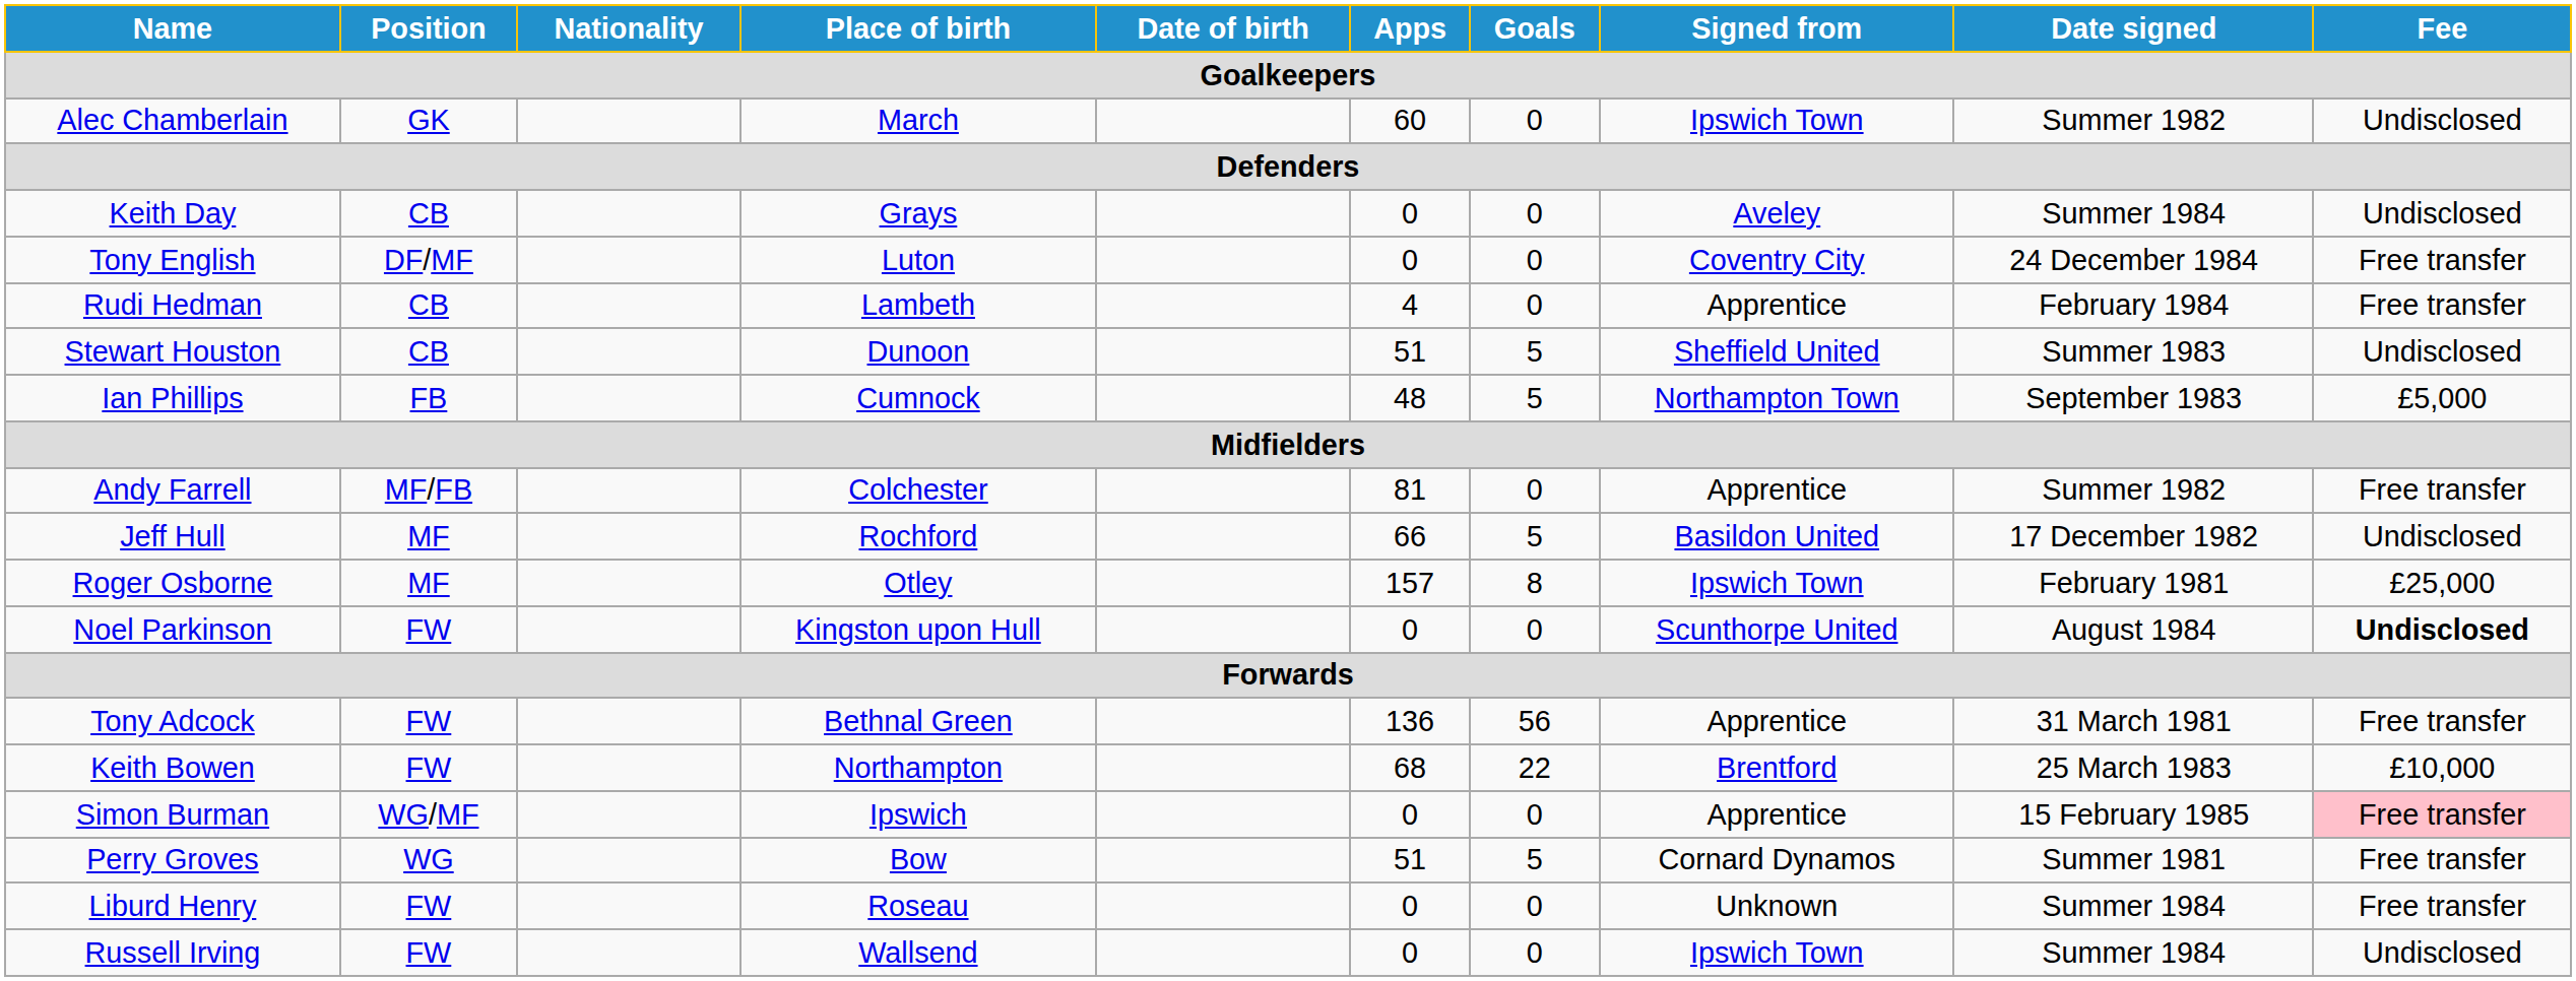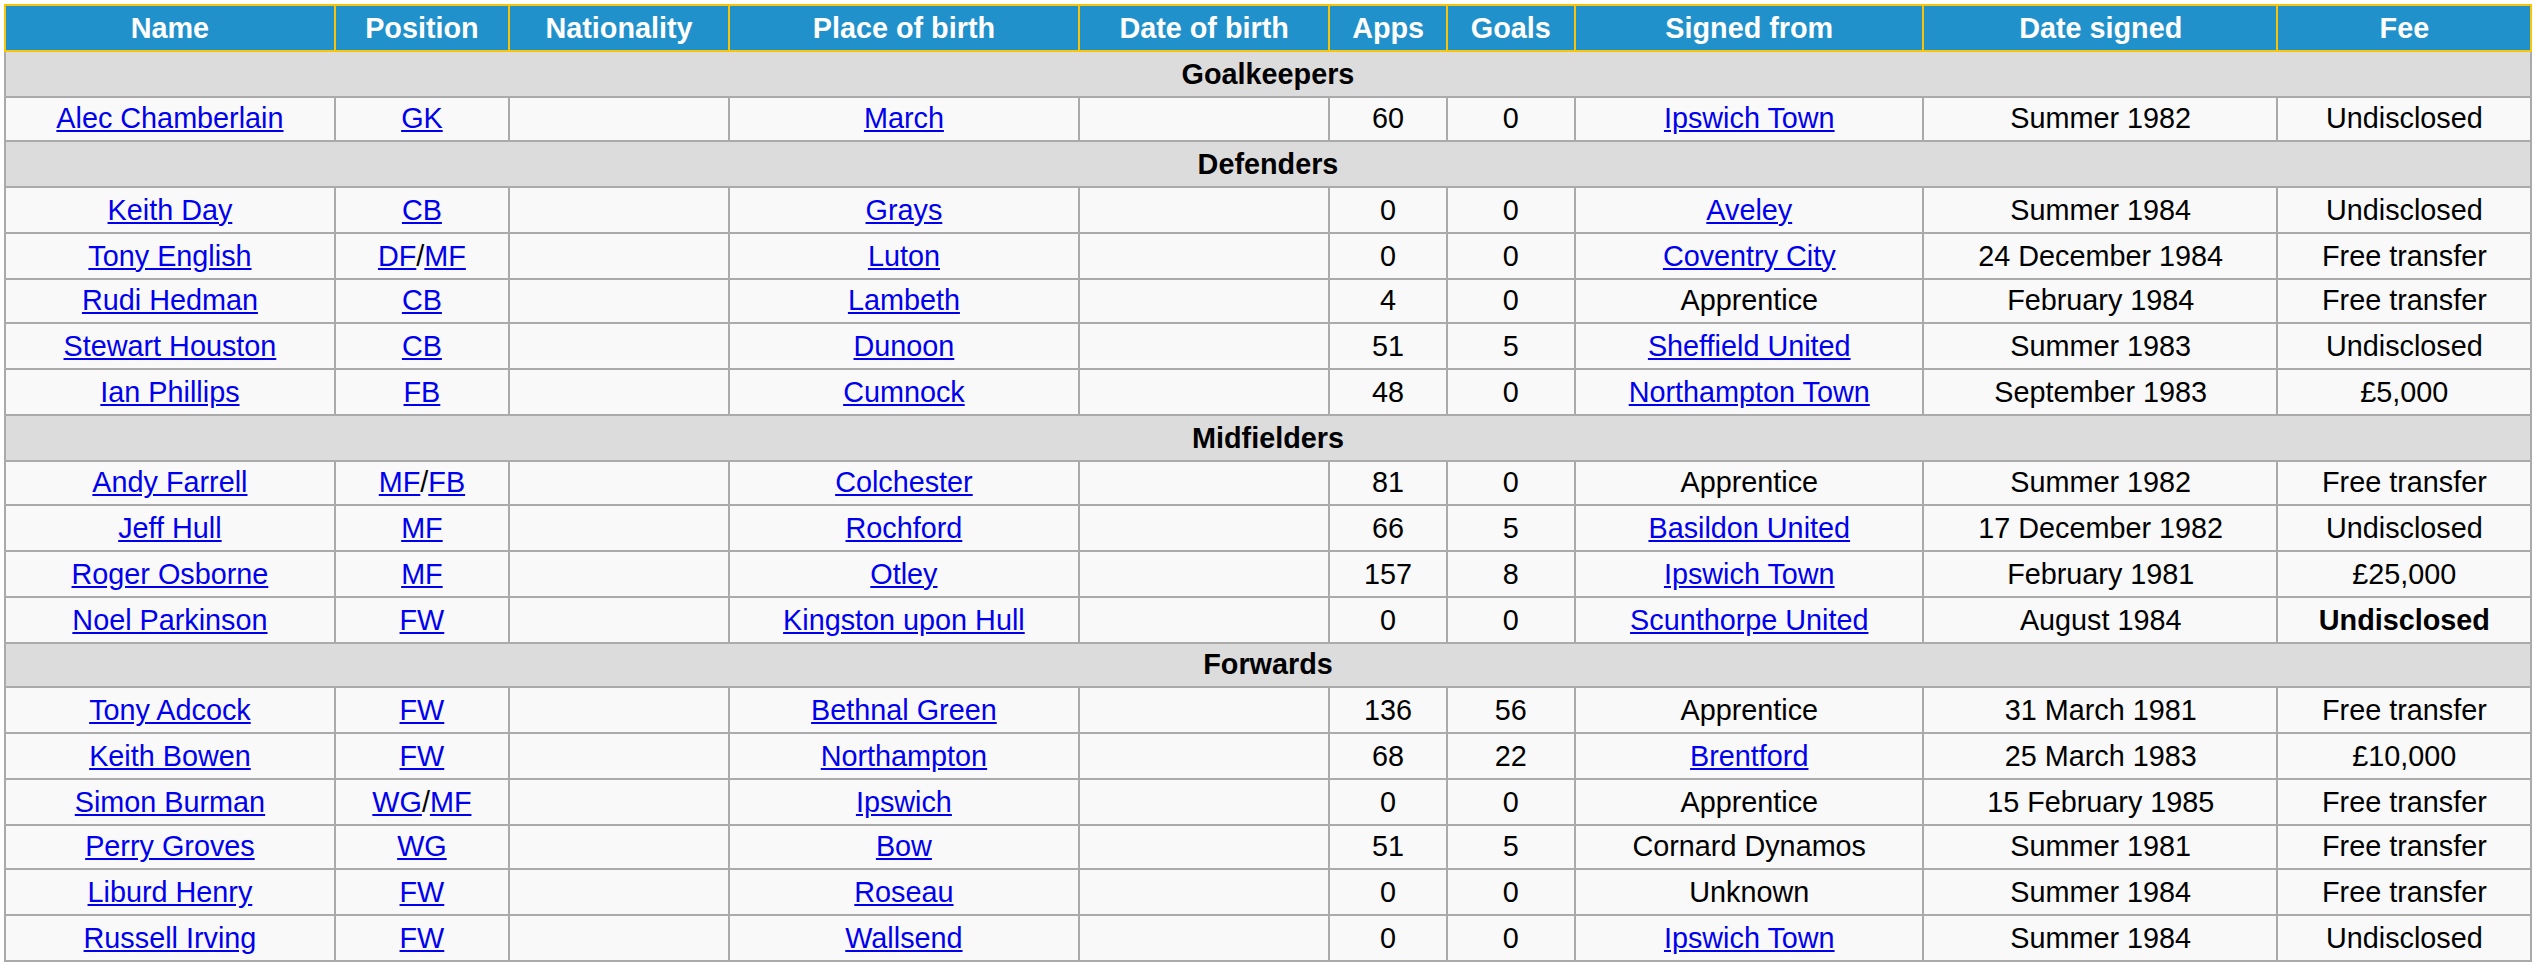Ian Phillips | Goals: 5 -> 0
Simon Burman | Fee: pink background -> no background
